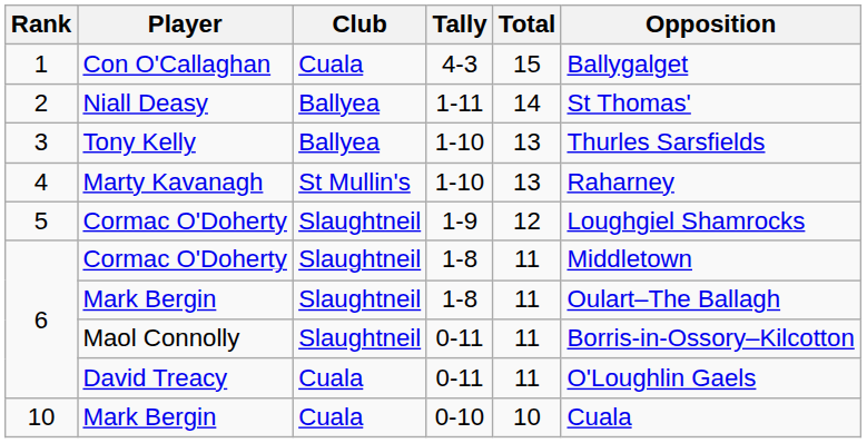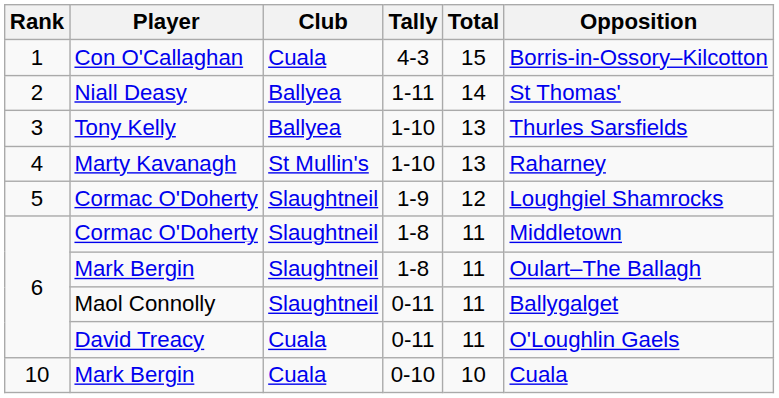Con O'Callaghan | Opposition: Ballygalget -> Borris-in-Ossory–Kilcotton
Maol Connolly | Opposition: Borris-in-Ossory–Kilcotton -> Ballygalget
